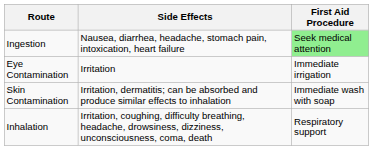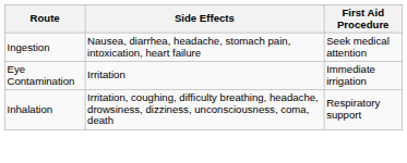Ingestion | First Aid Procedure: lightgreen background -> no background
- row: Skin Contamination | Irritation, dermatitis; can be absorbed and produce similar effects to inhalation | Immediate wash with soap
